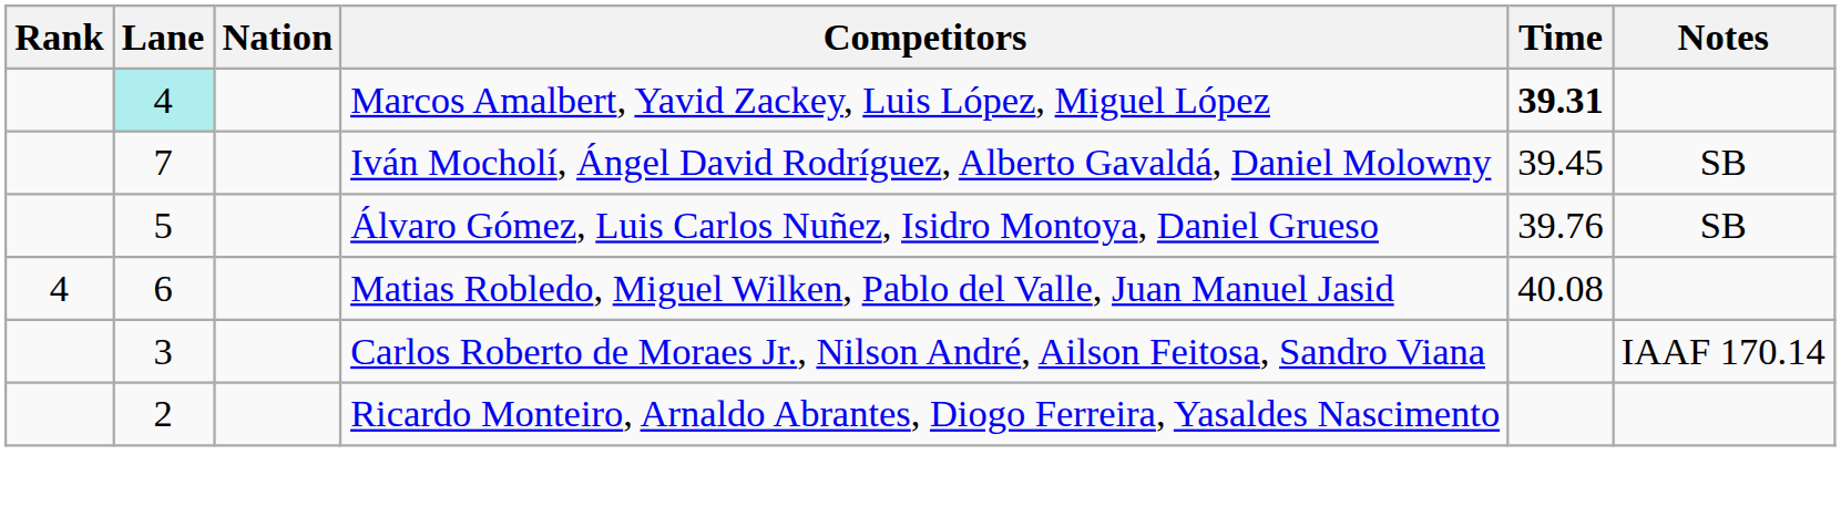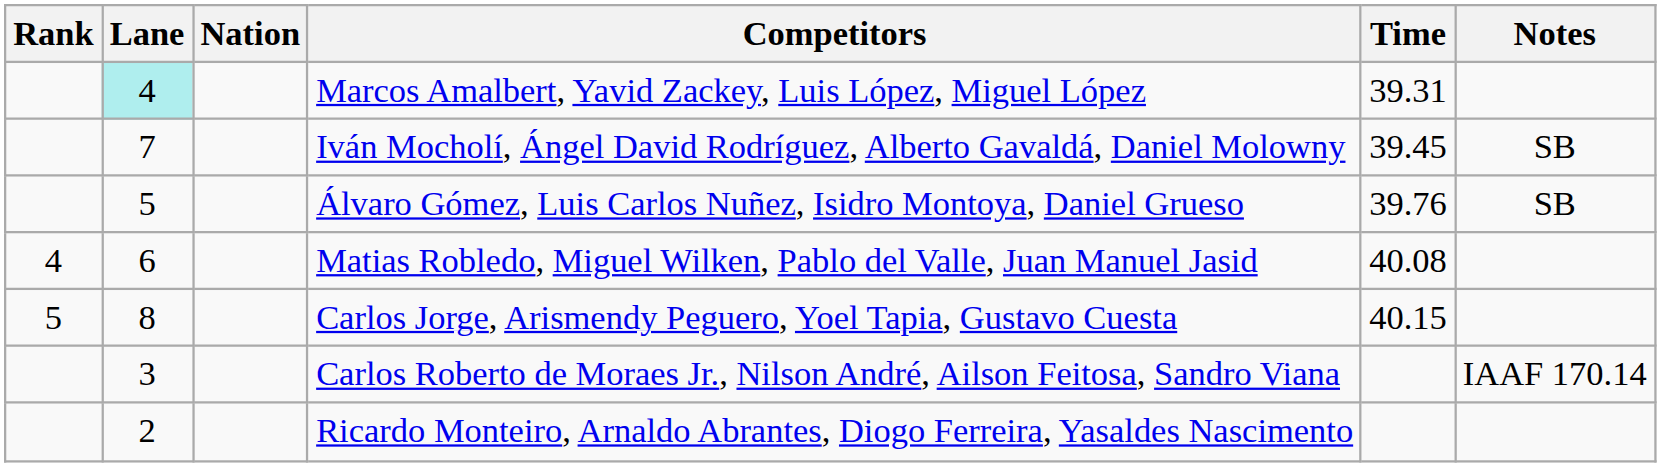Marcos Amalbert, Yavid Zackey, Luis López, Miguel López | Time: bold -> normal
+ row: 5 | 8 | Carlos Jorge, Arismendy Peguero, Yoel Tapia, Gustavo Cuesta | 40.15
